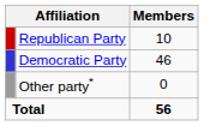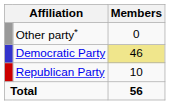rows swapped: Republican Party <-> Other party*
Democratic Party | Members: no background -> khaki background
